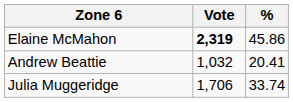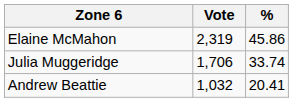Elaine McMahon | Vote: bold -> normal
rows swapped: Julia Muggeridge <-> Andrew Beattie
